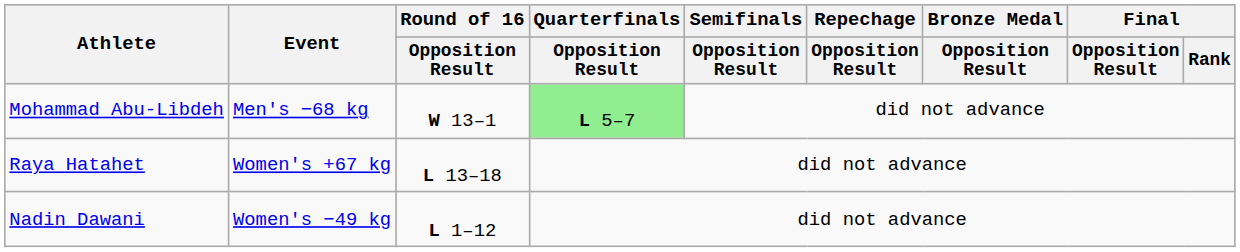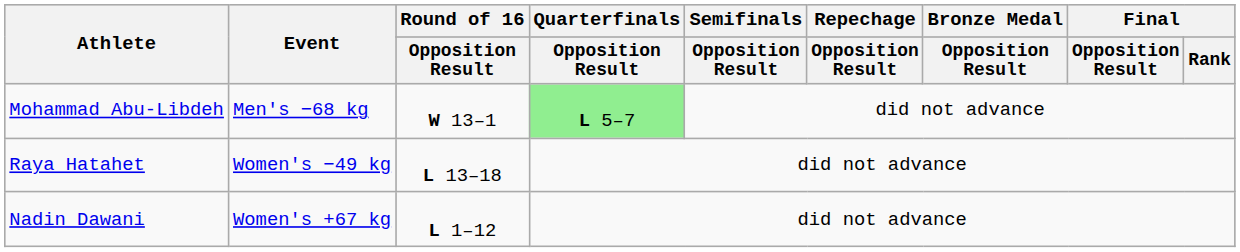Raya Hatahet | Event: Women's +67 kg -> Women's −49 kg
Nadin Dawani | Event: Women's −49 kg -> Women's +67 kg
